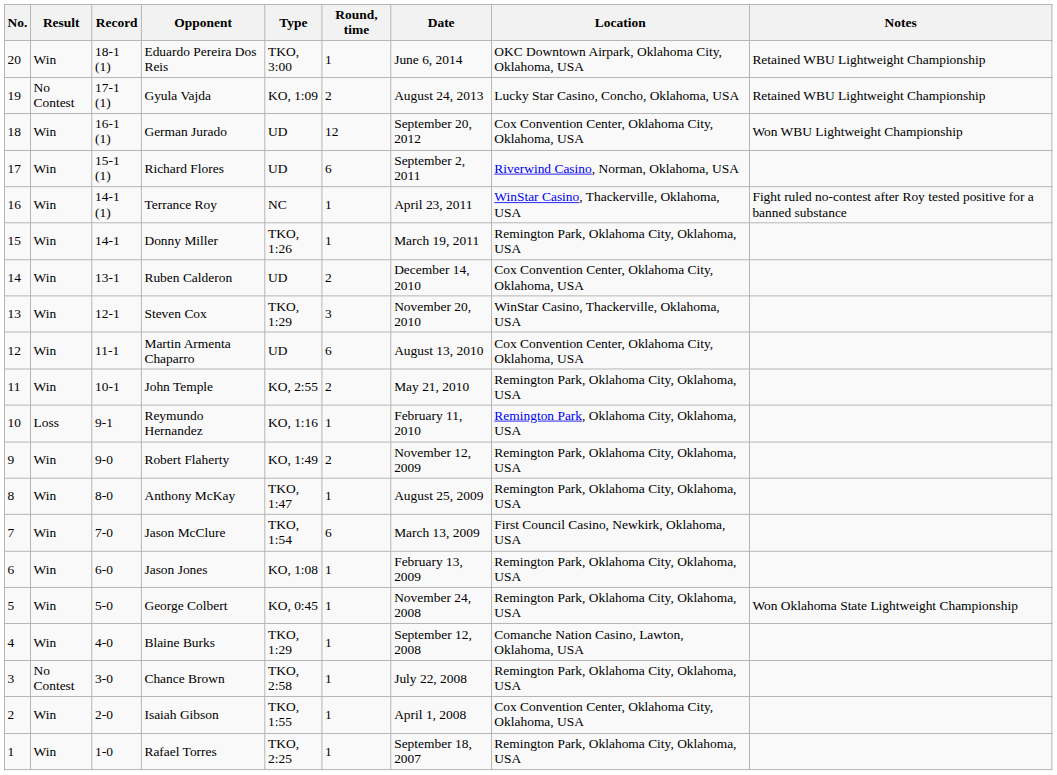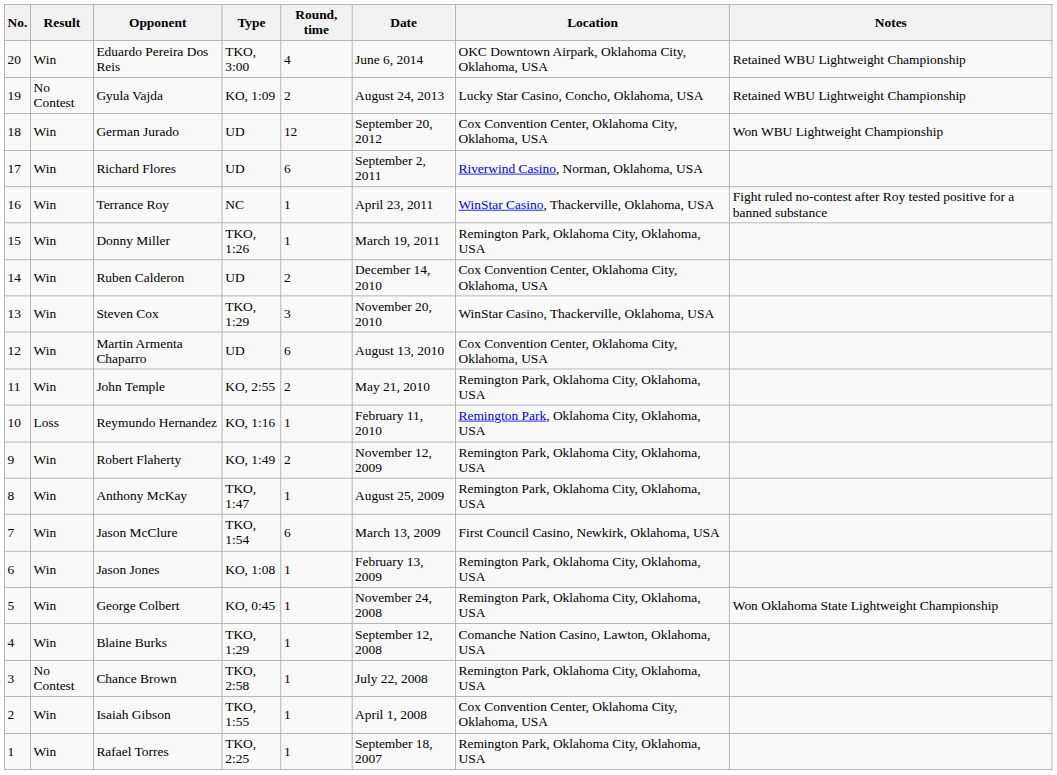- column: Record | 18-1 (1) | 17-1 (1) | 16-1 (1) | 15-1 (1) | 14-1 (1) | 14-1 | 13-1 | 12-1 | 11-1 | 10-1 | 9-1 | 9-0 | 8-0 | 7-0 | 6-0 | 5-0 | 4-0 | 3-0 | 2-0 | 1-0
Eduardo Pereira Dos Reis | Round, time: 1 -> 4
